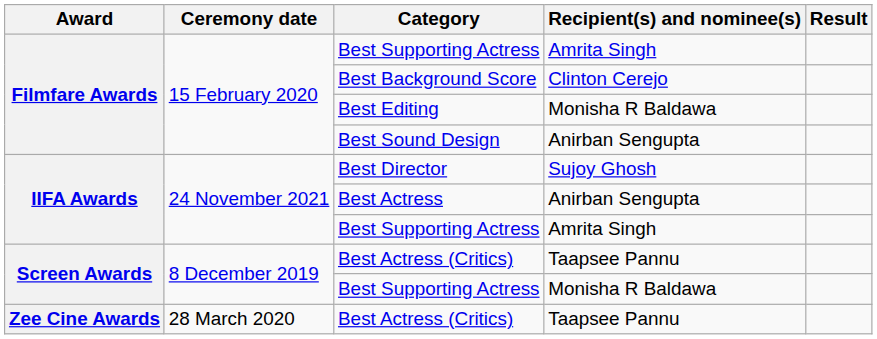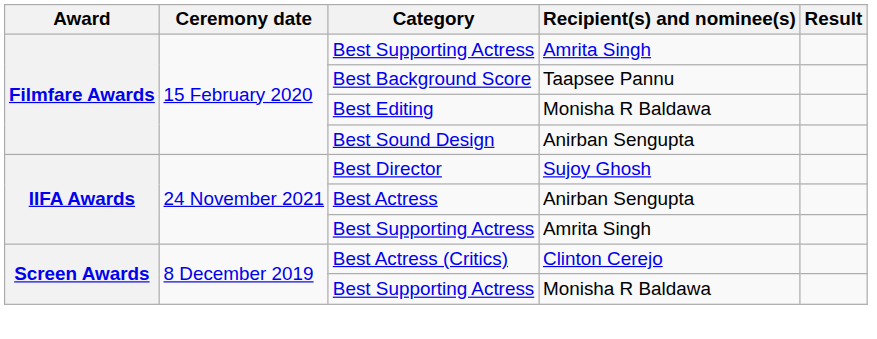Best Background Score | Recipient(s) and nominee(s): Clinton Cerejo -> Taapsee Pannu
Screen Awards / Best Actress (Critics) | Recipient(s) and nominee(s): Taapsee Pannu -> Clinton Cerejo
- row: Zee Cine Awards | 28 March 2020 | Best Actress (Critics) | Taapsee Pannu
